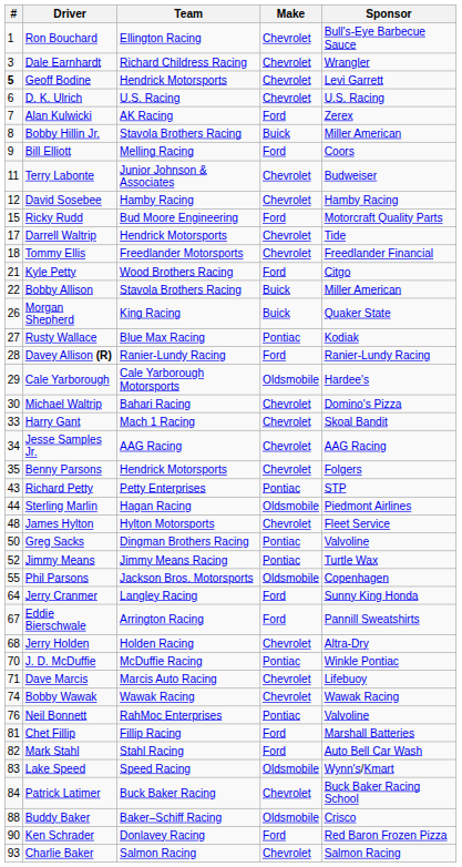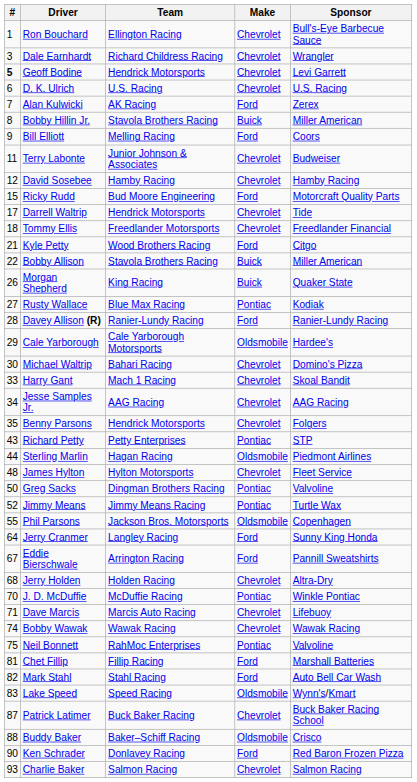Neil Bonnett | #: 76 -> 75
Patrick Latimer | #: 84 -> 87
